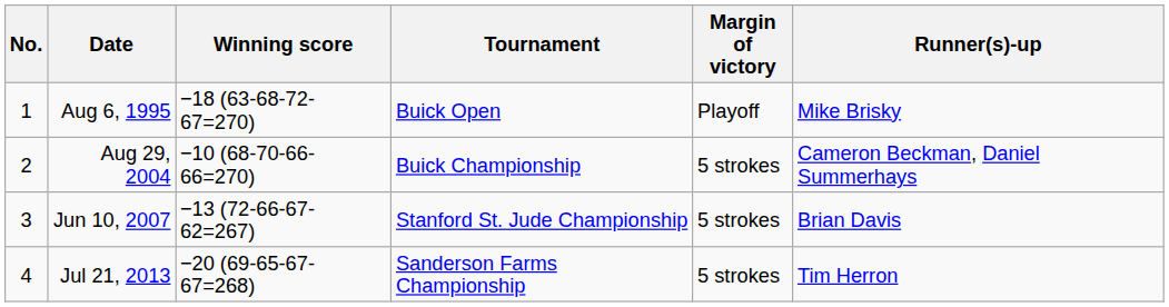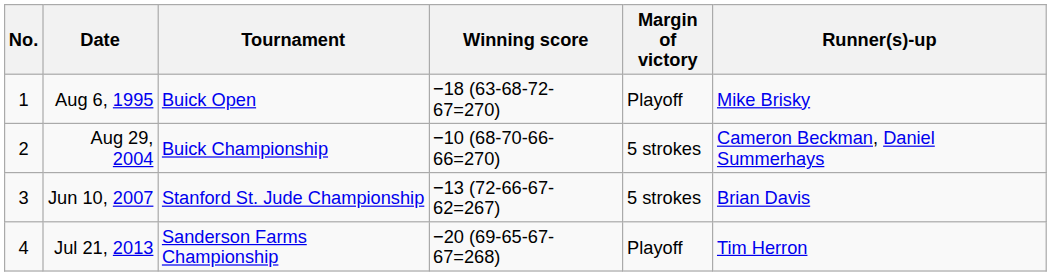columns swapped: Tournament <-> Winning score
Jul 21, 2013 | Margin of victory: 5 strokes -> Playoff
